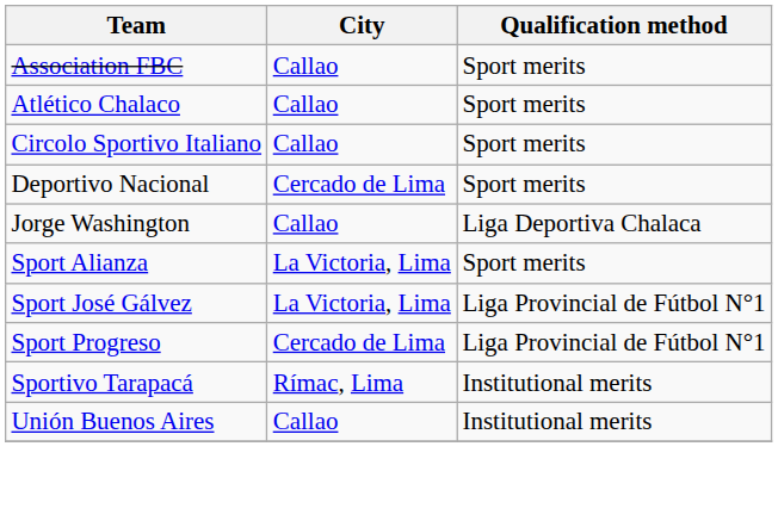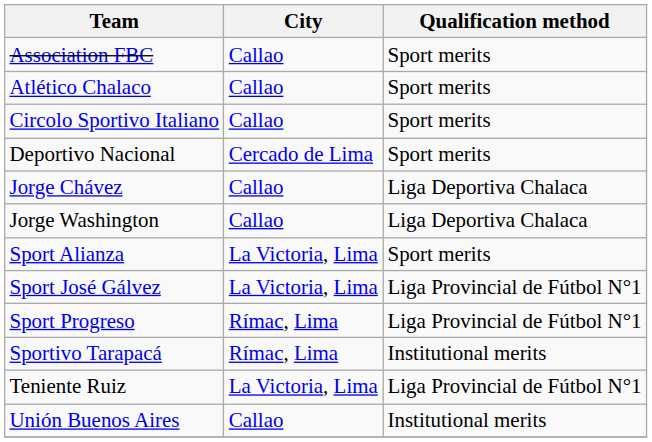+ row: Jorge Chávez | Callao | Liga Deportiva Chalaca
Sport Progreso | City: Cercado de Lima -> Rímac, Lima
+ row: Teniente Ruiz | La Victoria, Lima | Liga Provincial de Fútbol N°1
